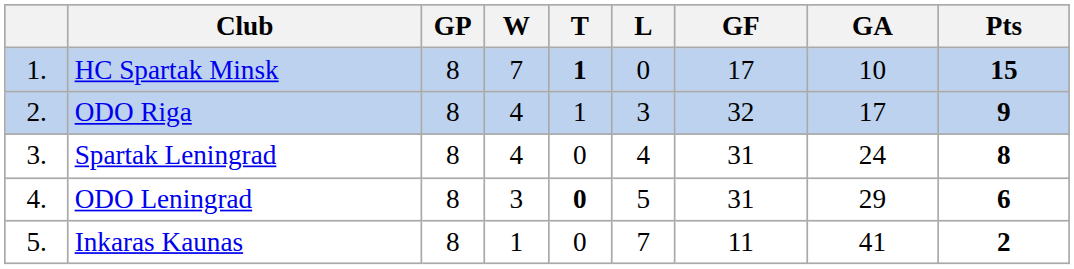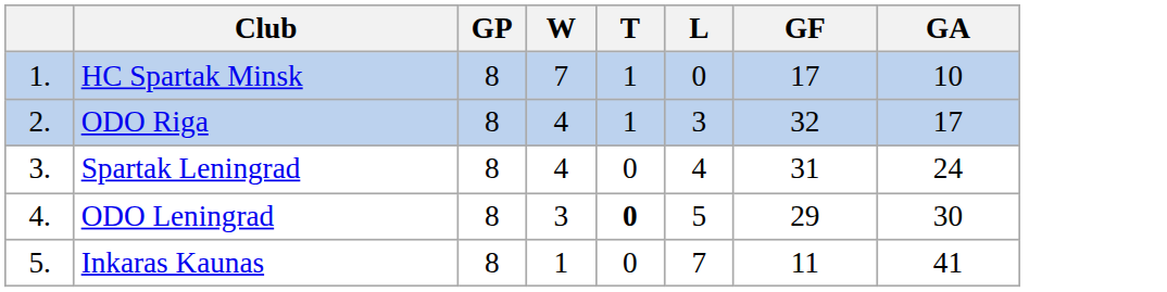- column: Pts | 15 | 9 | 8 | 6 | 2
HC Spartak Minsk | T: bold -> normal
ODO Leningrad | GF: 31 -> 29
ODO Leningrad | GA: 29 -> 30
